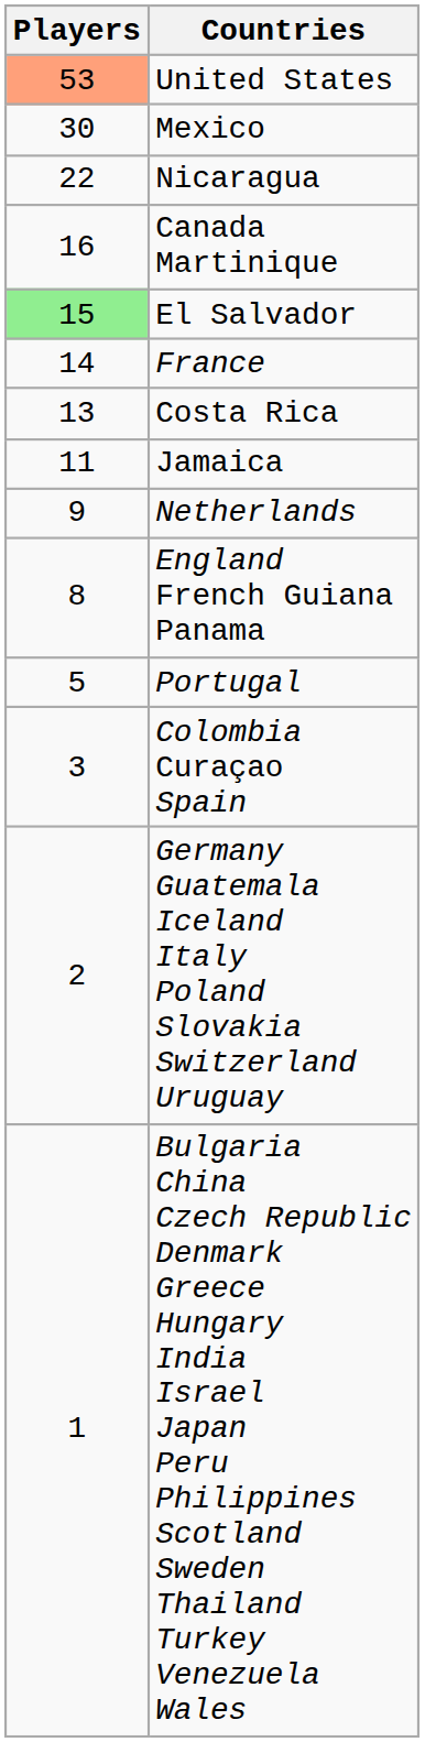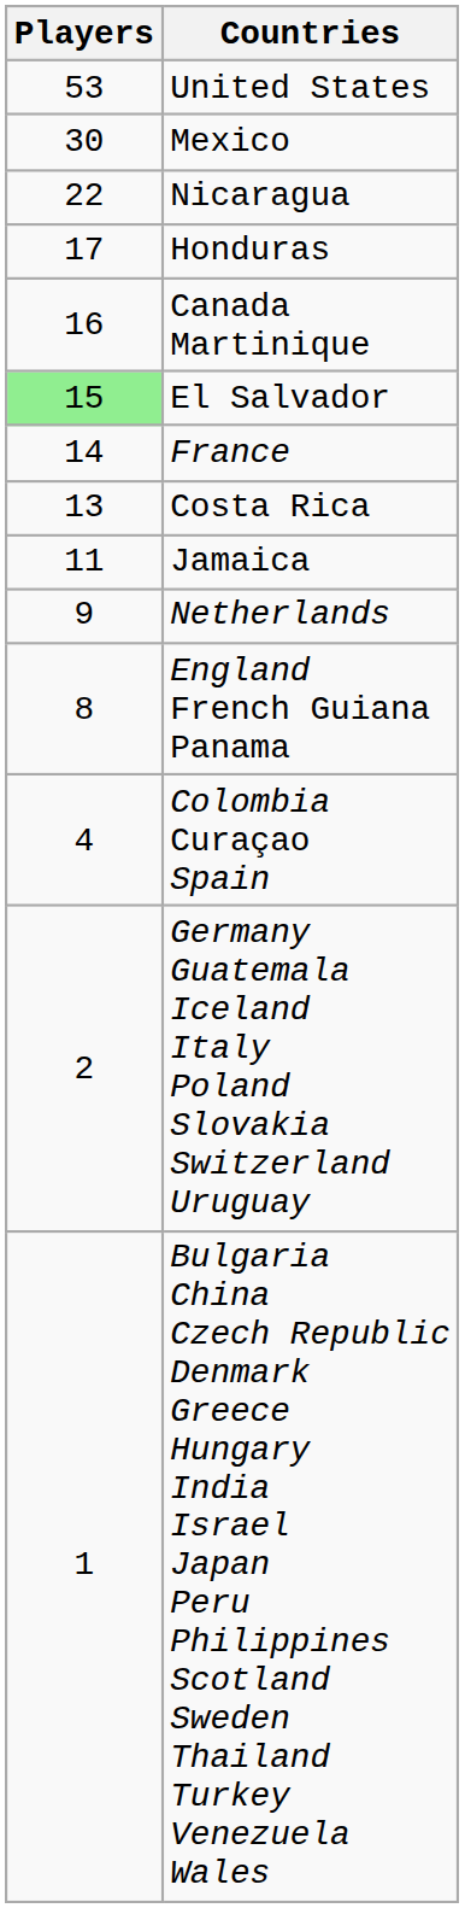United States | Players: lightsalmon background -> no background
+ row: 17 | Honduras
- row: 5 | Portugal
Colombia Curaçao Spain | Players: 3 -> 4
